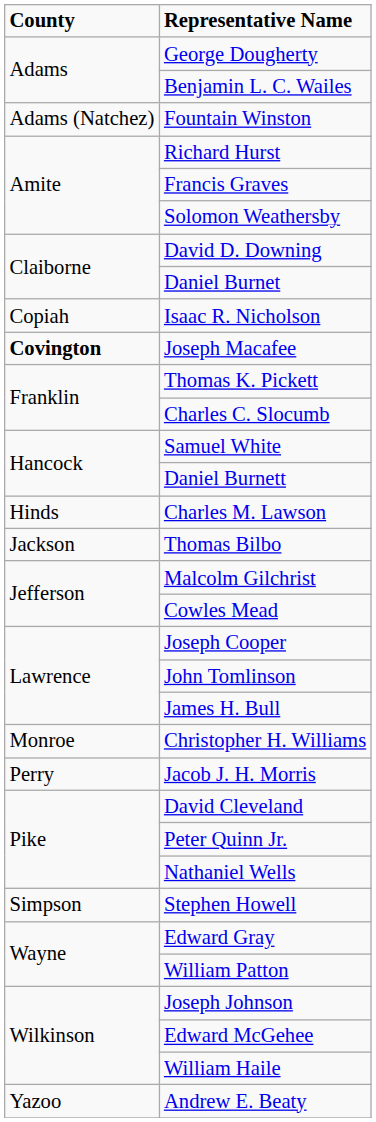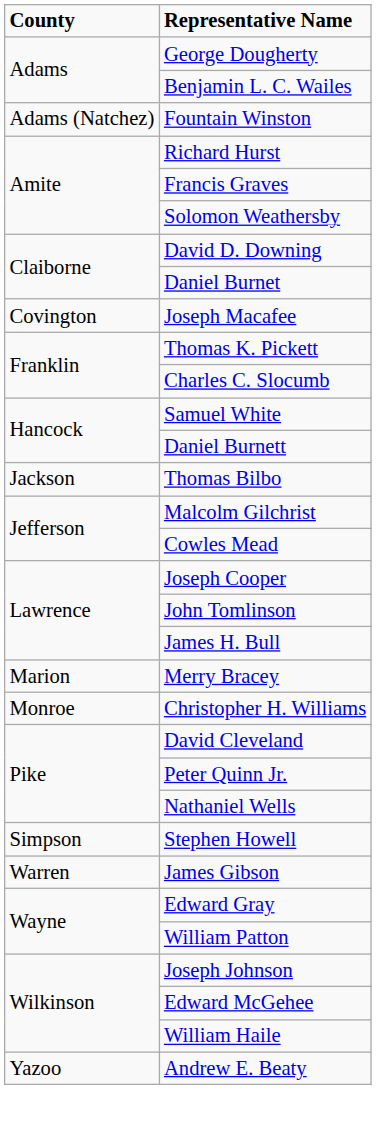- row: Copiah | Isaac R. Nicholson
Joseph Macafee | County: bold -> normal
- row: Hinds | Charles M. Lawson
+ row: Marion | Merry Bracey
- row: Perry | Jacob J. H. Morris
+ row: Warren | James Gibson
